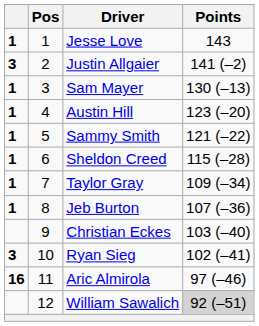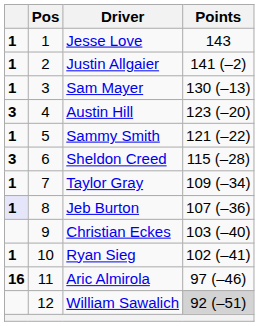Justin Allgaier | column 1: 3 -> 1
Austin Hill | column 1: 1 -> 3
Sheldon Creed | column 1: 1 -> 3
Jeb Burton | column 1: no background -> lavender background
Ryan Sieg | column 1: 3 -> 1
